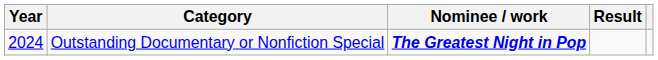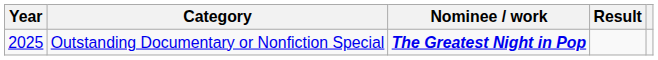Outstanding Documentary or Nonfiction Special | Year: 2024 -> 2025
